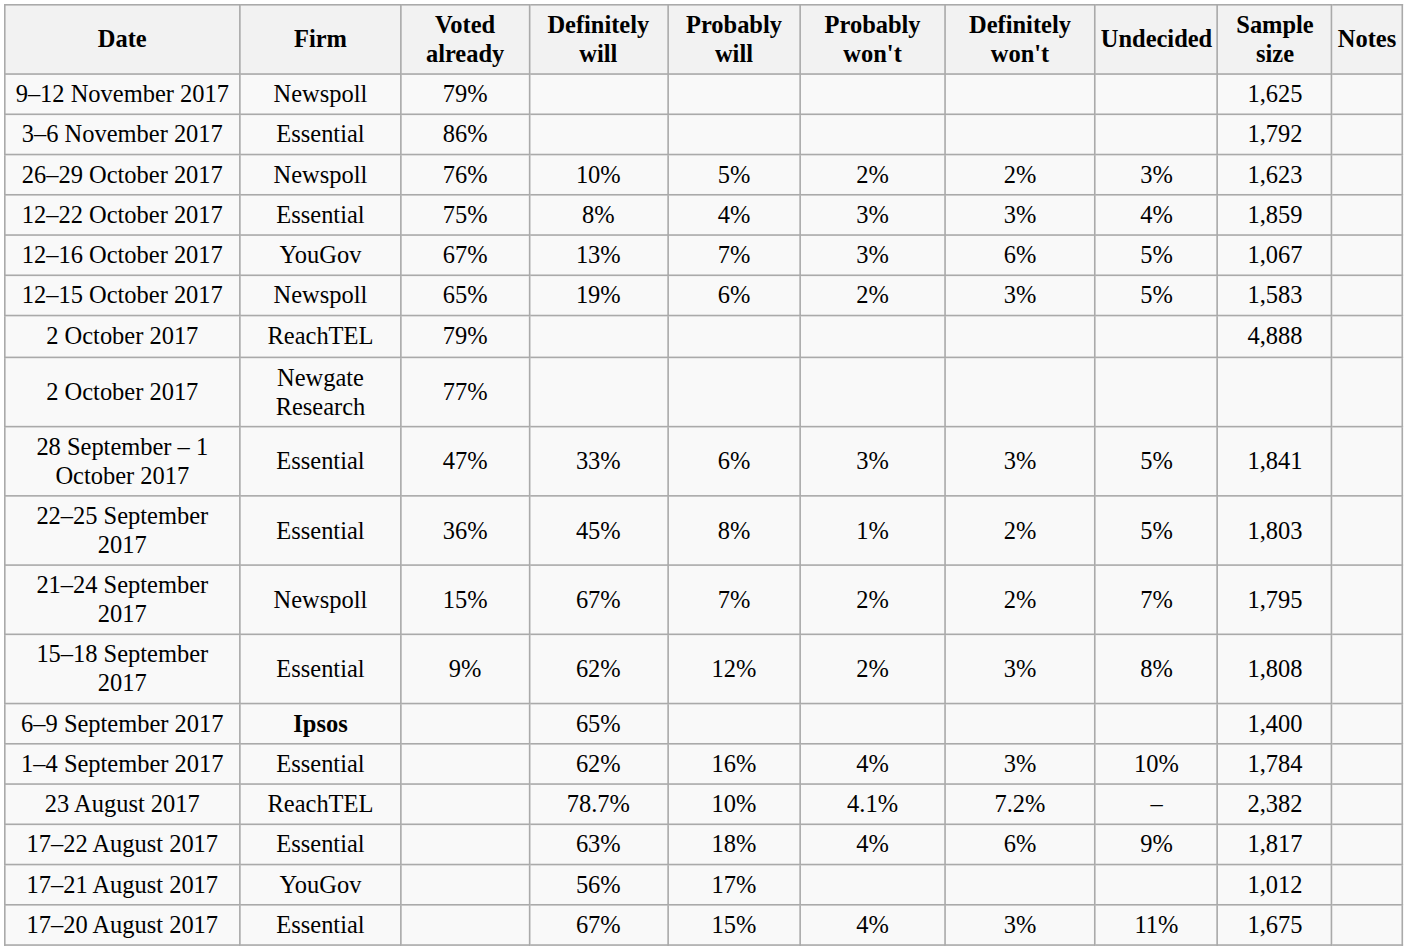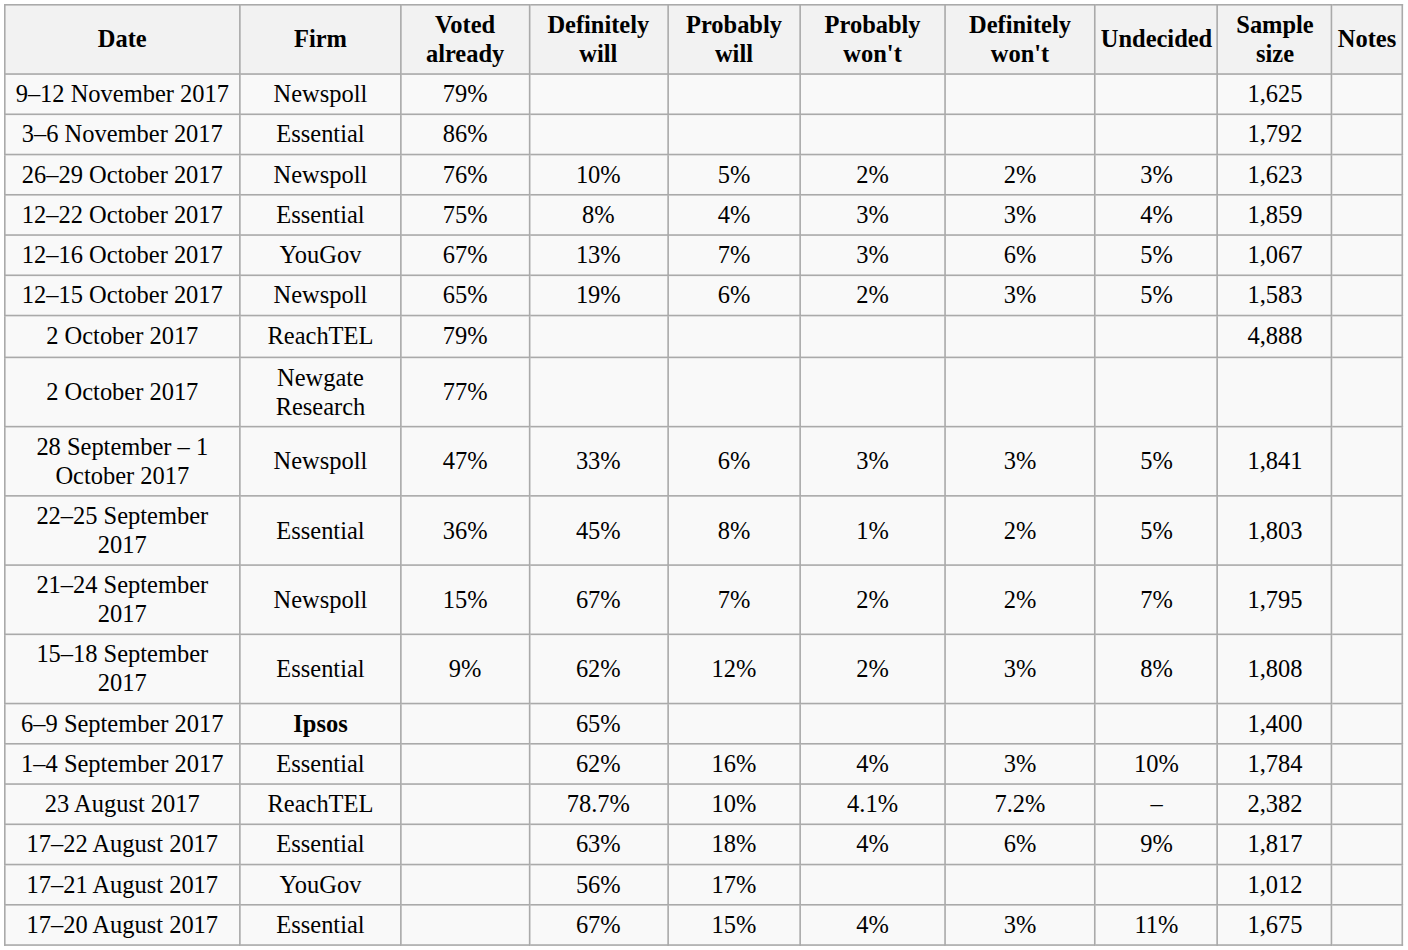28 September – 1 October 2017 | Firm: Essential -> Newspoll
